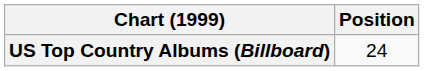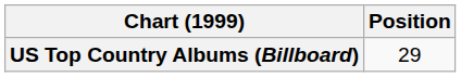US Top Country Albums (Billboard) | Position: 24 -> 29
